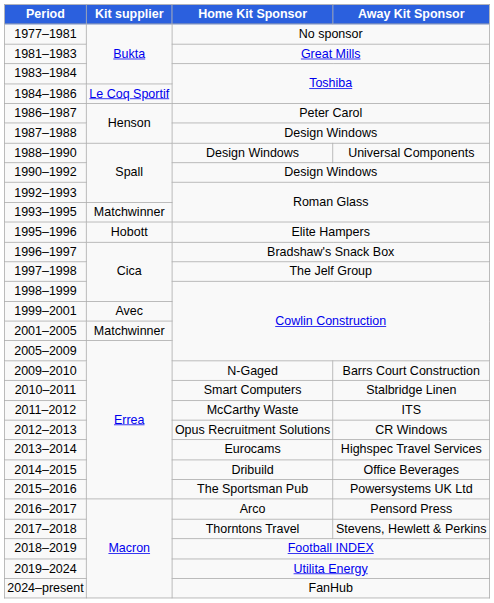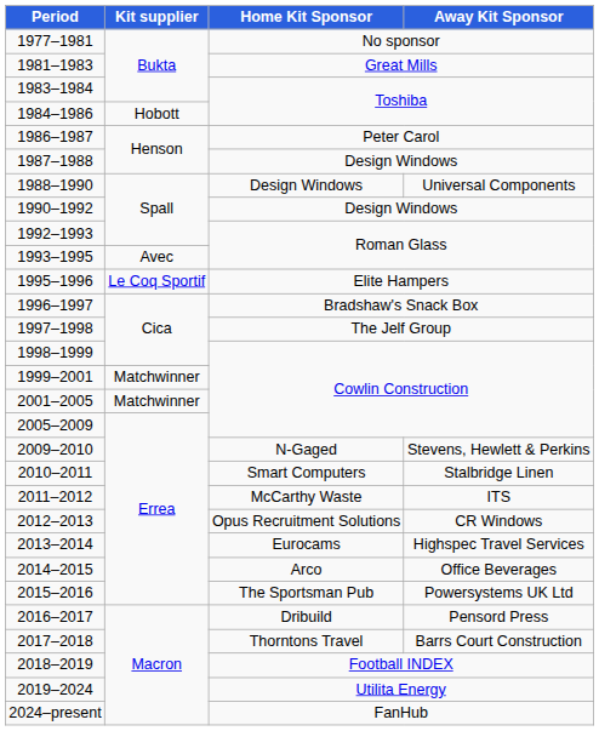1984–1986 | Kit supplier: Le Coq Sportif -> Hobott
1993–1995 | Kit supplier: Matchwinner -> Avec
1995–1996 | Kit supplier: Hobott -> Le Coq Sportif
1999–2001 | Kit supplier: Avec -> Matchwinner
2009–2010 | Away Kit Sponsor: Barrs Court Construction -> Stevens, Hewlett & Perkins
2014–2015 | Home Kit Sponsor: Dribuild -> Arco
2016–2017 | Home Kit Sponsor: Arco -> Dribuild
2017–2018 | Away Kit Sponsor: Stevens, Hewlett & Perkins -> Barrs Court Construction
